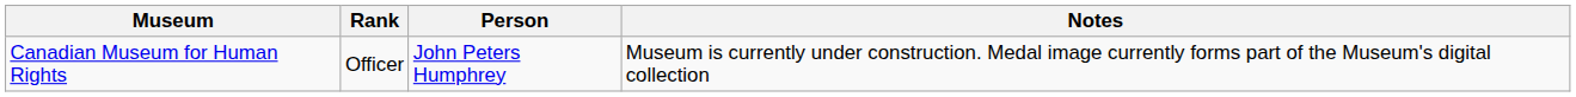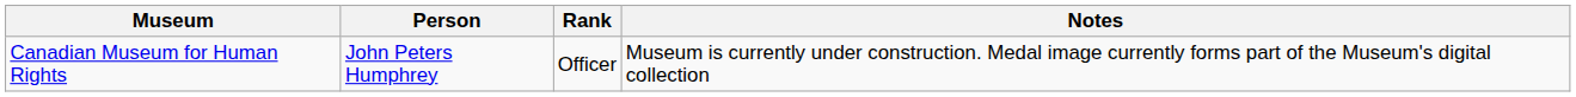columns swapped: Person <-> Rank
